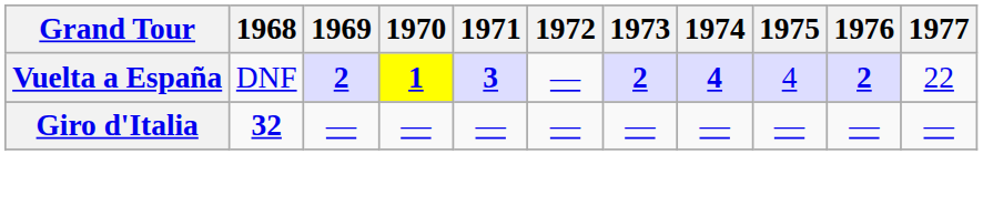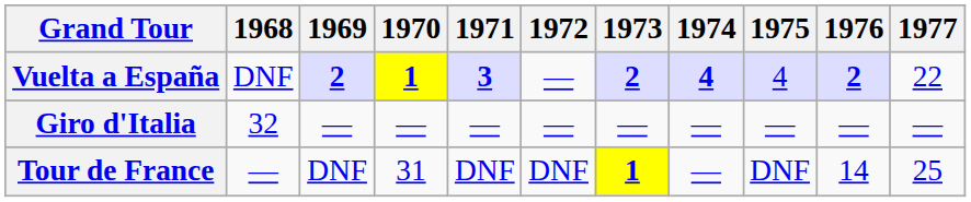Giro d'Italia | 1968: bold -> normal
+ row: Tour de France | — | DNF | 31 | DNF | DNF | 1 | — | DNF | 14 | 25
